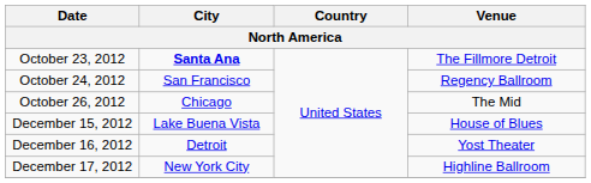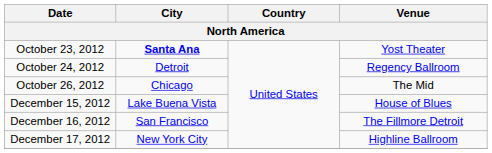October 23, 2012 | Venue: The Fillmore Detroit -> Yost Theater
October 24, 2012 | City: San Francisco -> Detroit
December 16, 2012 | City: Detroit -> San Francisco
December 16, 2012 | Venue: Yost Theater -> The Fillmore Detroit
